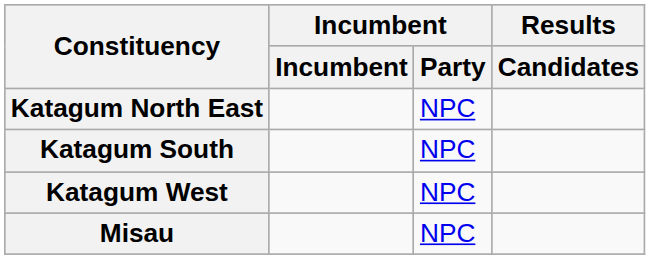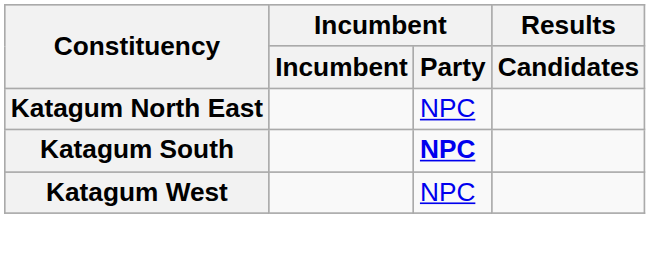Katagum South | Incumbent / Party: normal -> bold
- row: Misau | NPC
